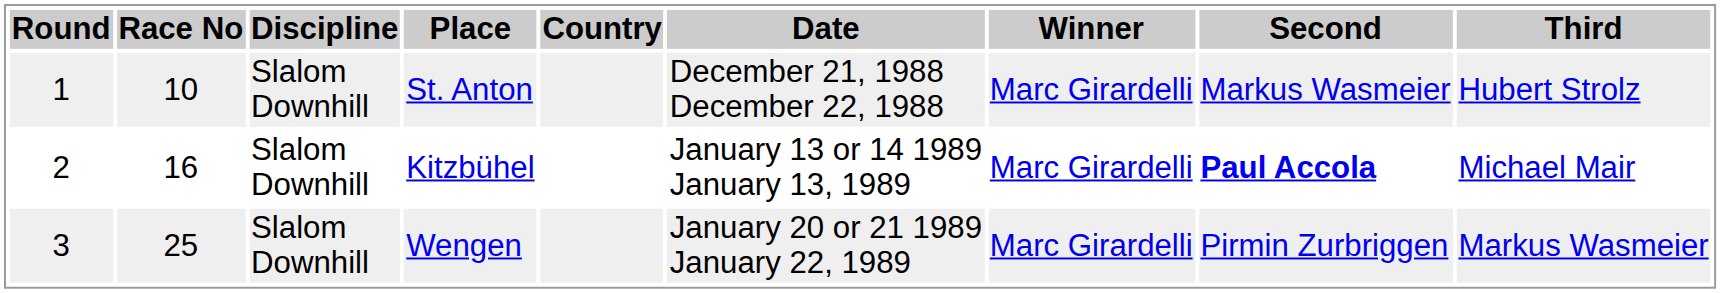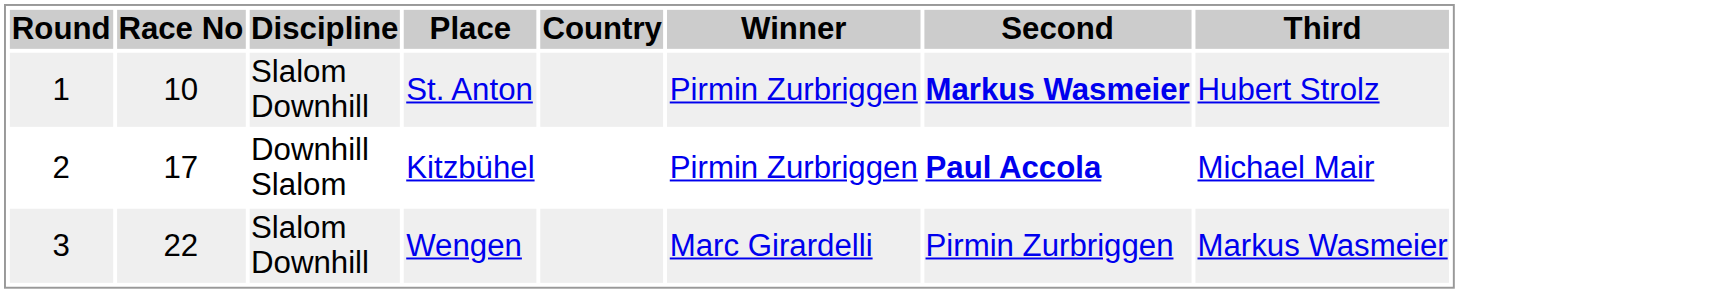- column: Date | December 21, 1988 December 22, 1988 | January 13 or 14 1989 January 13, 1989 | January 20 or 21 1989 January 22, 1989
St. Anton | Winner: Marc Girardelli -> Pirmin Zurbriggen
St. Anton | Second: normal -> bold
Kitzbühel | Race No: 16 -> 17
Kitzbühel | Discipline: Slalom Downhill -> Downhill Slalom
Kitzbühel | Winner: Marc Girardelli -> Pirmin Zurbriggen
Wengen | Race No: 25 -> 22
